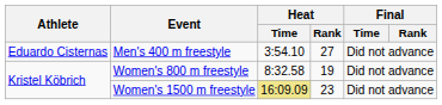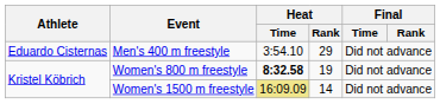Men's 400 m freestyle | Heat / Rank: 27 -> 29
Women's 800 m freestyle | Heat / Time: normal -> bold
Women's 1500 m freestyle | Heat / Rank: 23 -> 14
